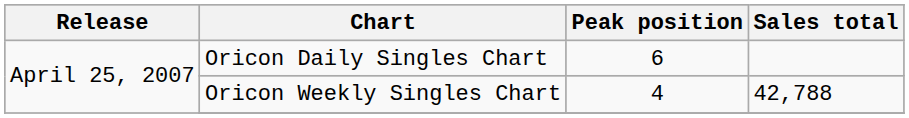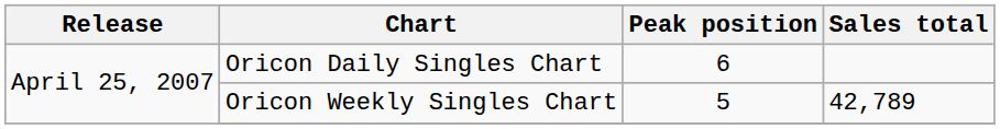Oricon Weekly Singles Chart | Peak position: 4 -> 5
Oricon Weekly Singles Chart | Sales total: 42,788 -> 42,789
